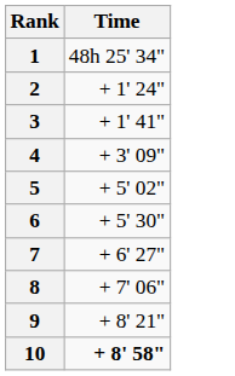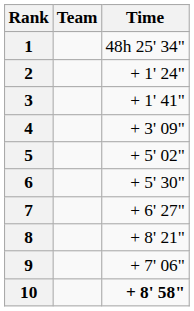+ column: Team
8 | Time: + 7' 06" -> + 8' 21"
9 | Time: + 8' 21" -> + 7' 06"
